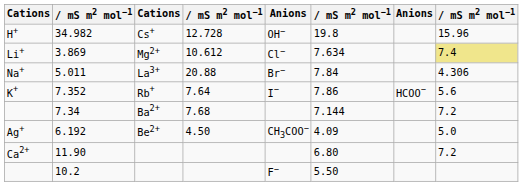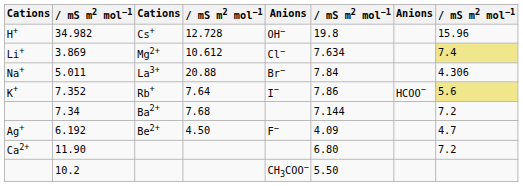7.352 | column 8: no background -> khaki background
6.192 | column 5: CH3COO− -> F−
6.192 | column 8: 5.0 -> 4.7
10.2 | column 5: F− -> CH3COO−
